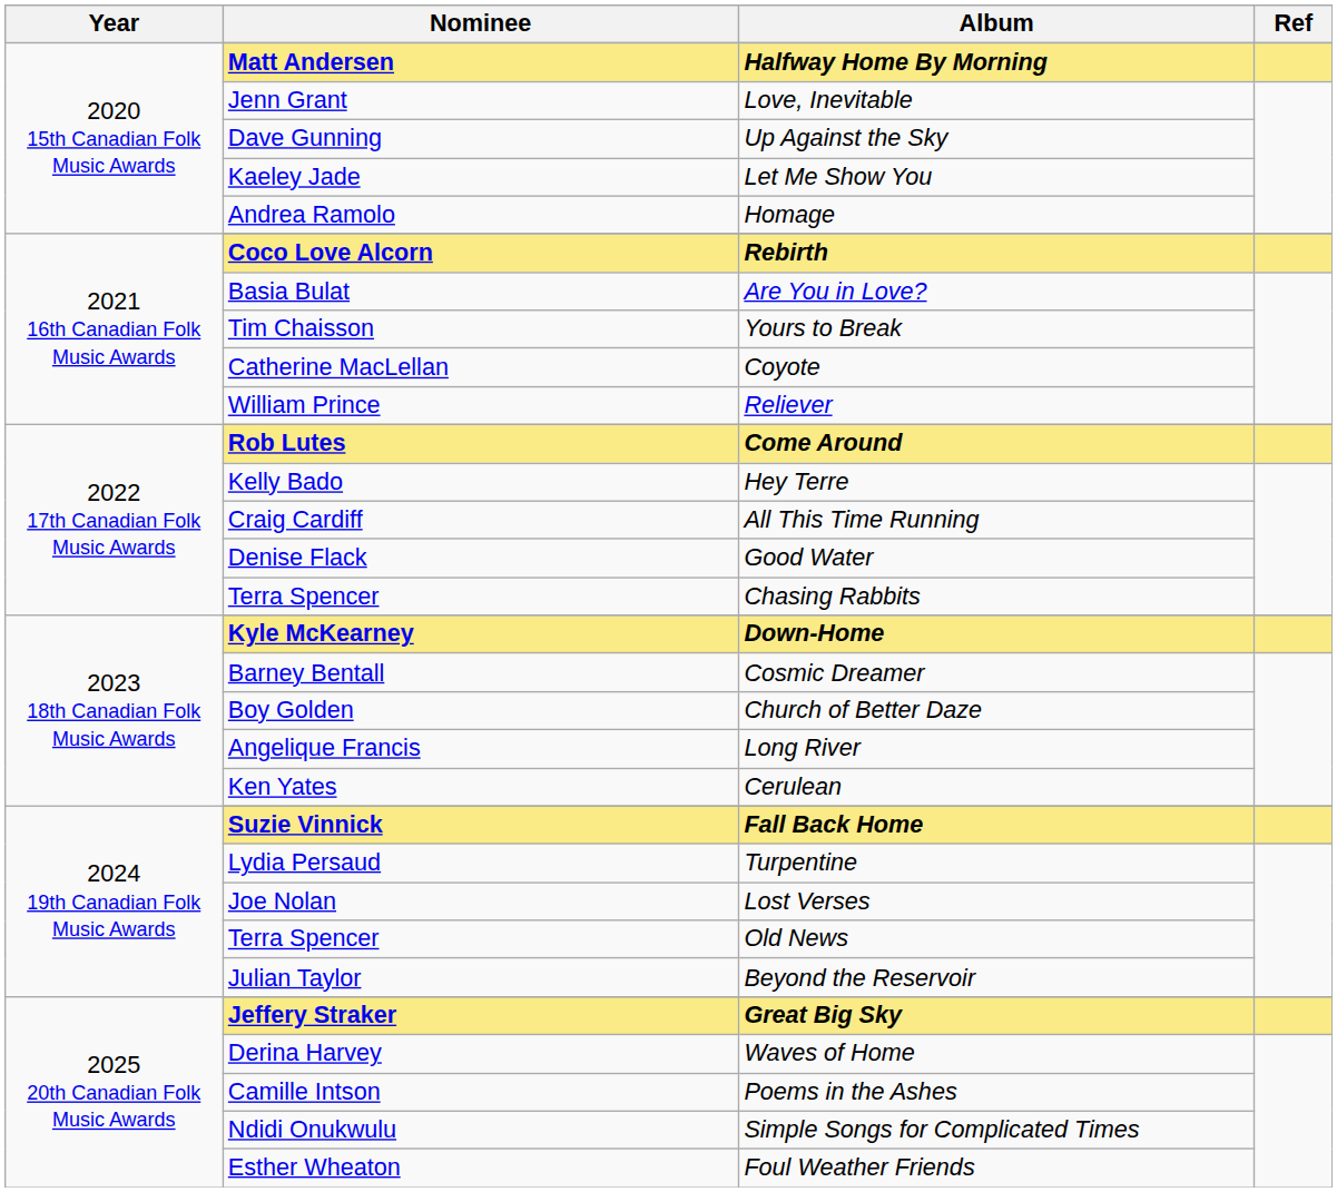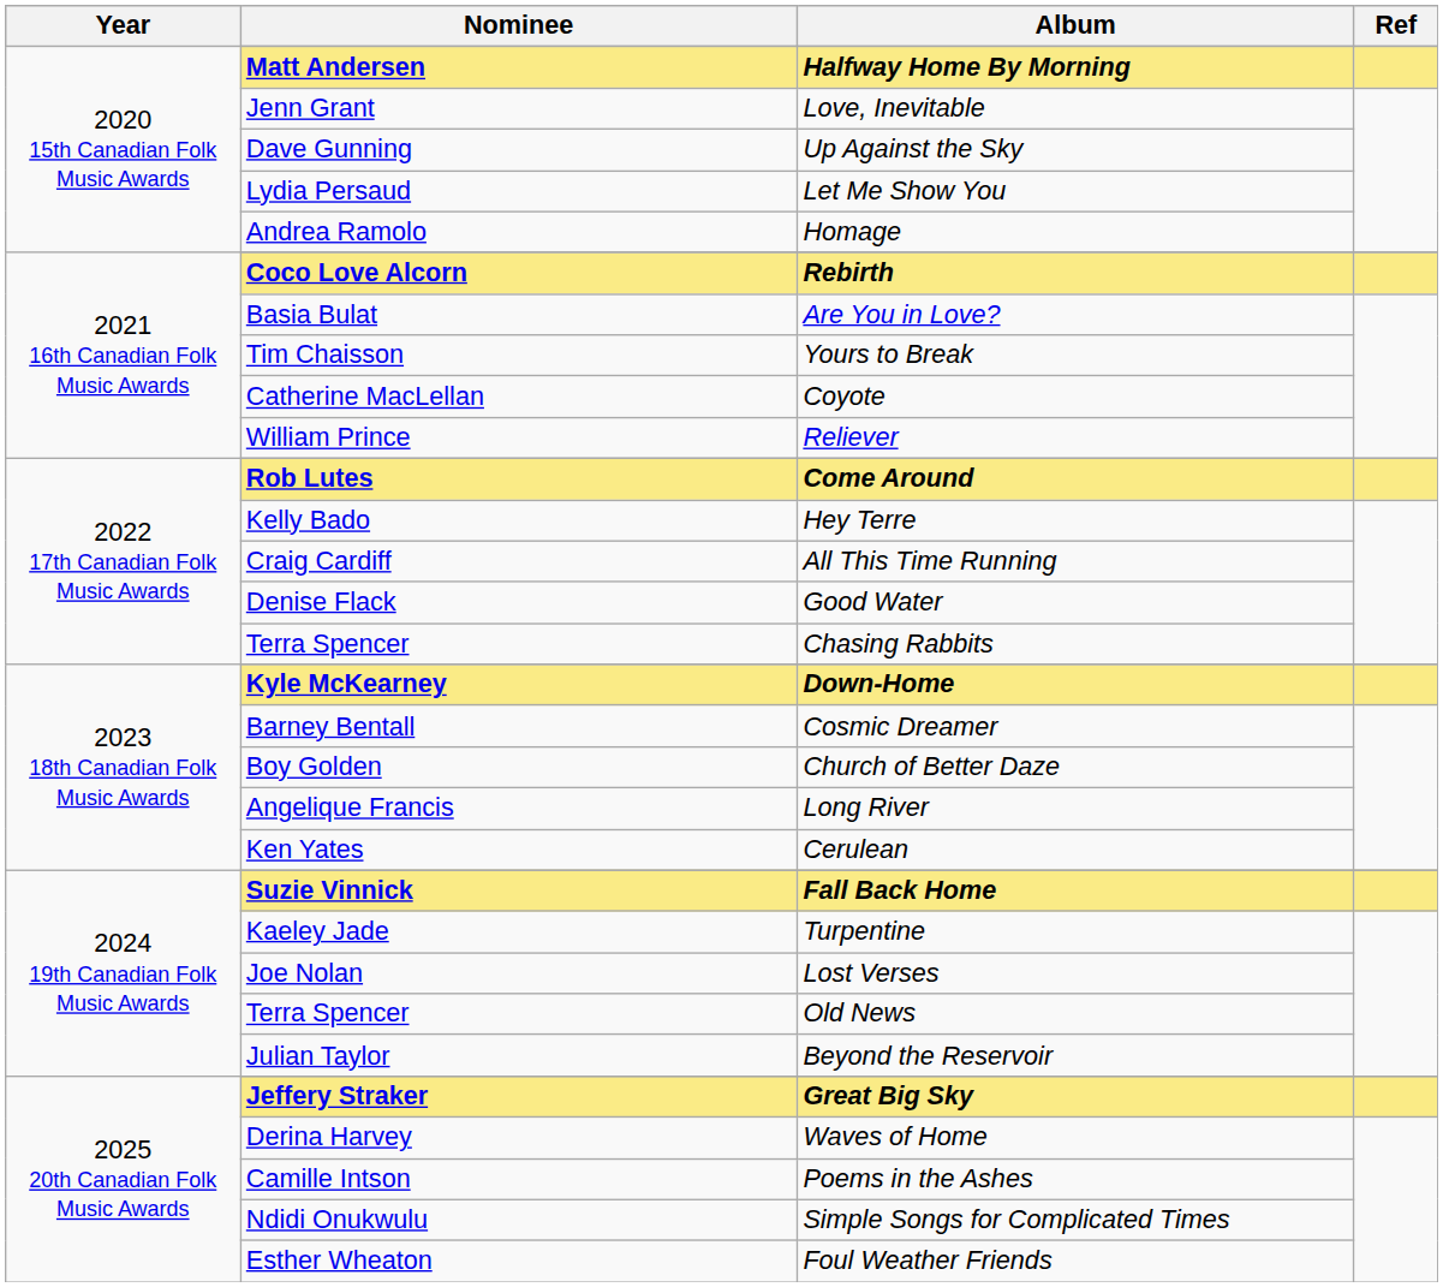Let Me Show You | Nominee: Kaeley Jade -> Lydia Persaud
Turpentine | Nominee: Lydia Persaud -> Kaeley Jade
